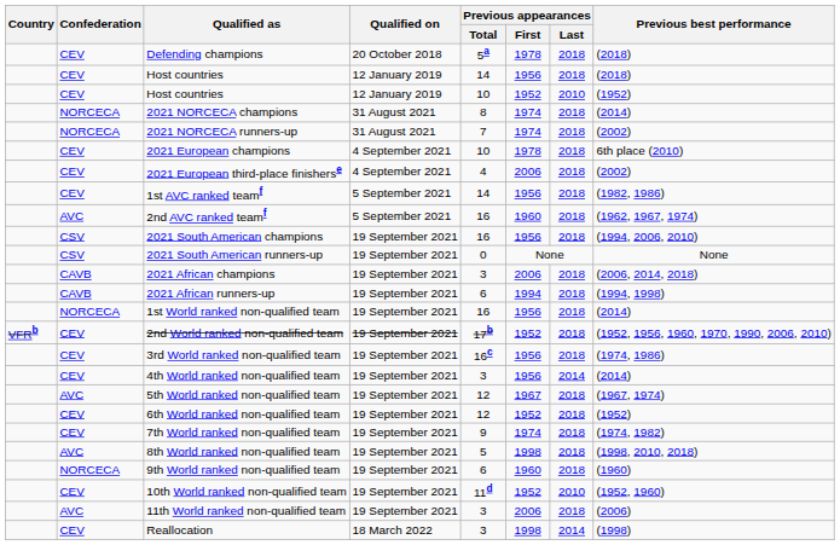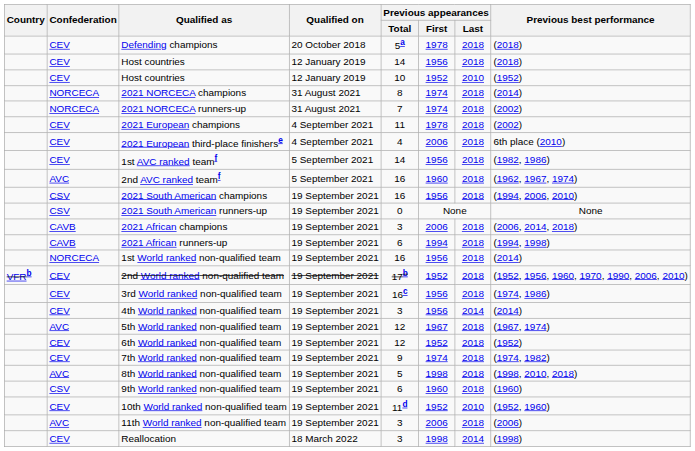2021 European champions | Previous appearances / Total: 10 -> 11
2021 European champions | Previous best performance: 6th place (2010) -> (2002)
2021 European third-place finisherse | Previous best performance: (2002) -> 6th place (2010)
9th World ranked non-qualified team | Confederation: NORCECA -> CSV
